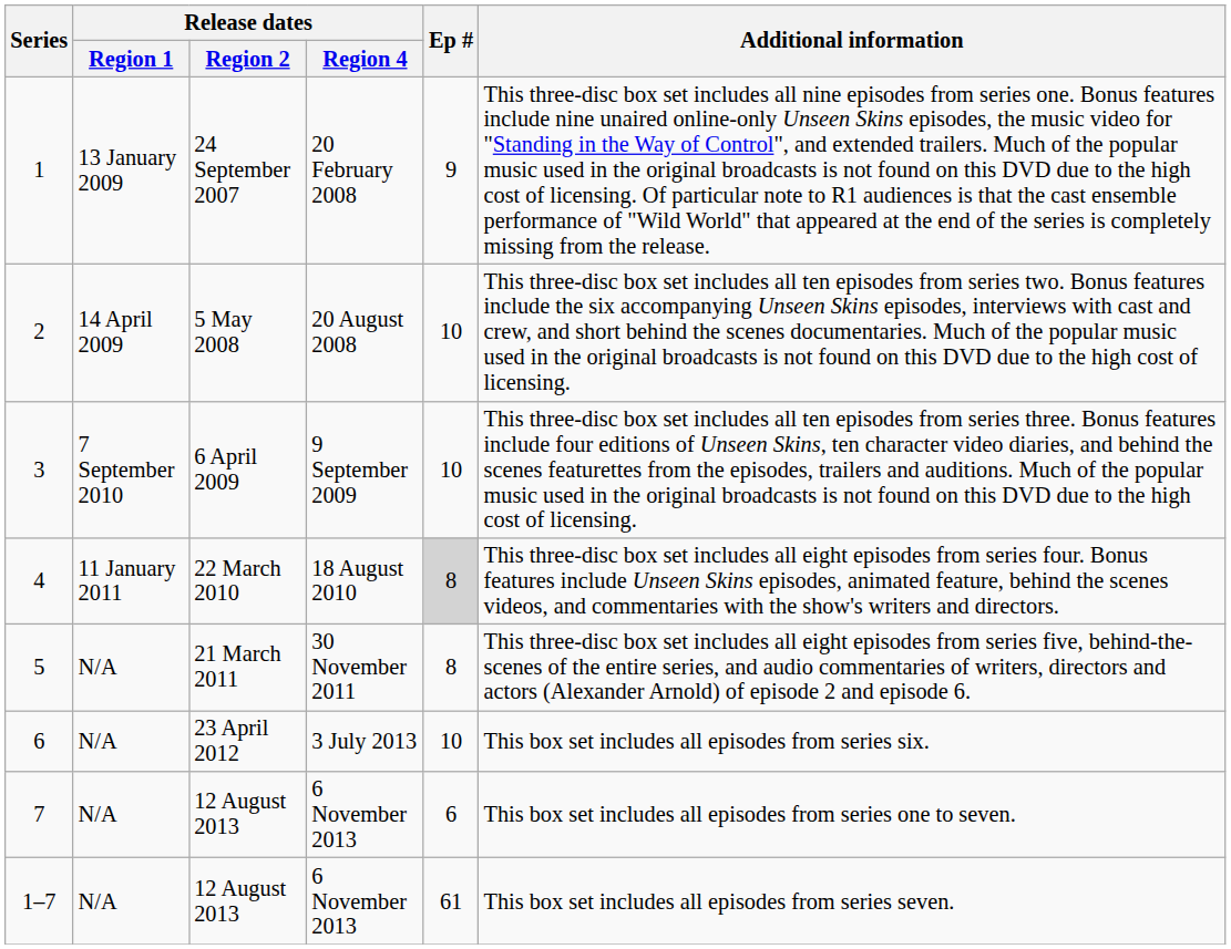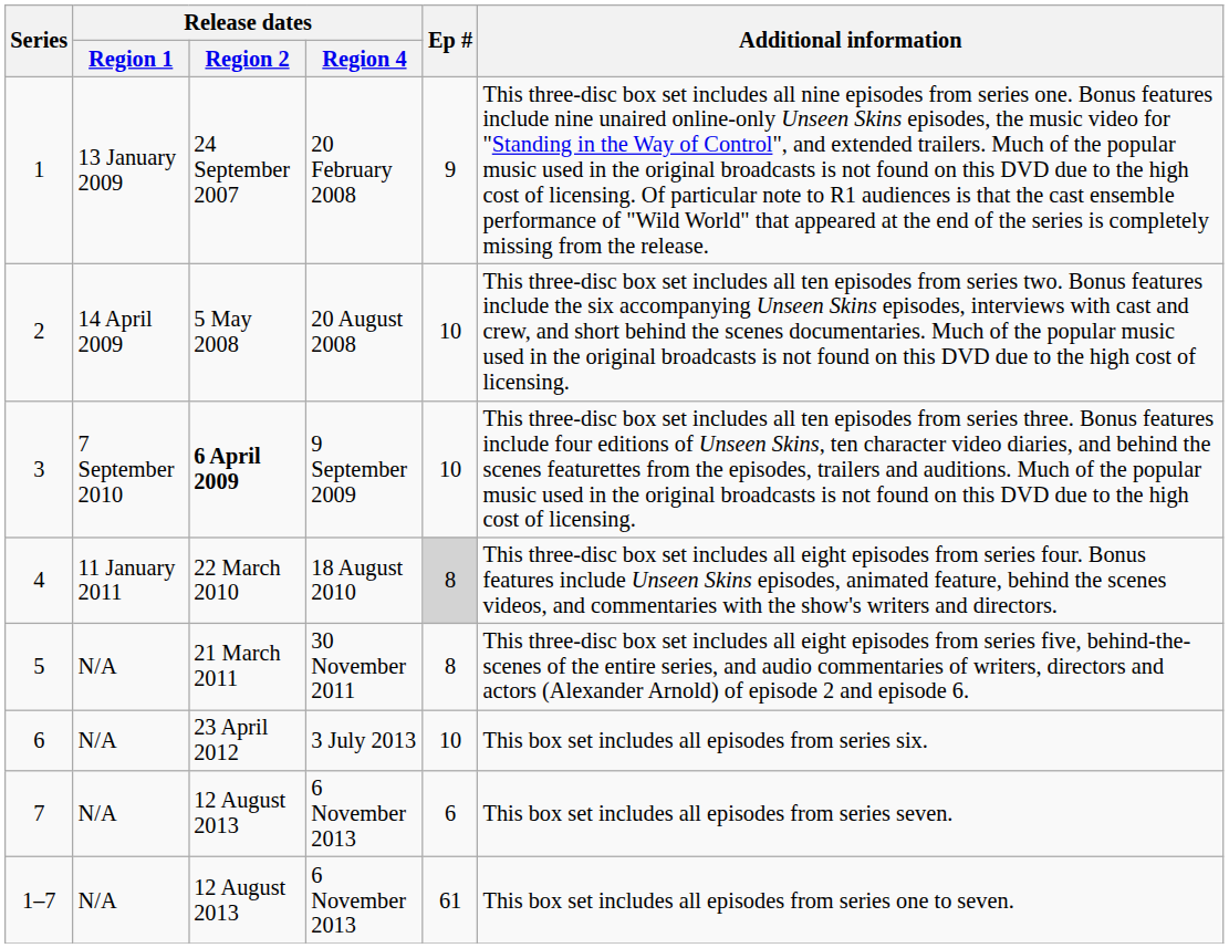3 | Release dates / Region 2: normal -> bold
7 | Additional information: This box set includes all episodes from series one to seven. -> This box set includes all episodes from series seven.
1–7 | Additional information: This box set includes all episodes from series seven. -> This box set includes all episodes from series one to seven.
